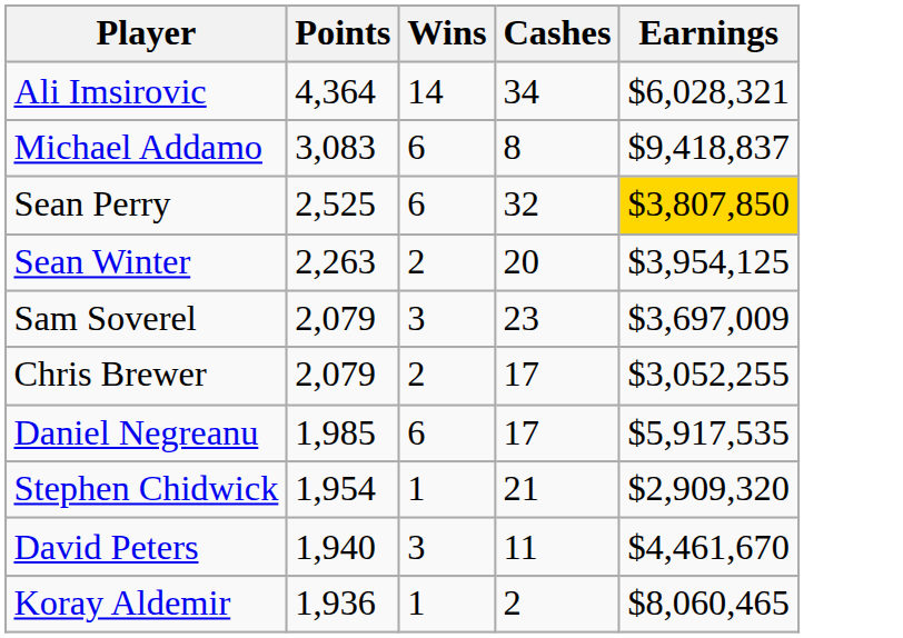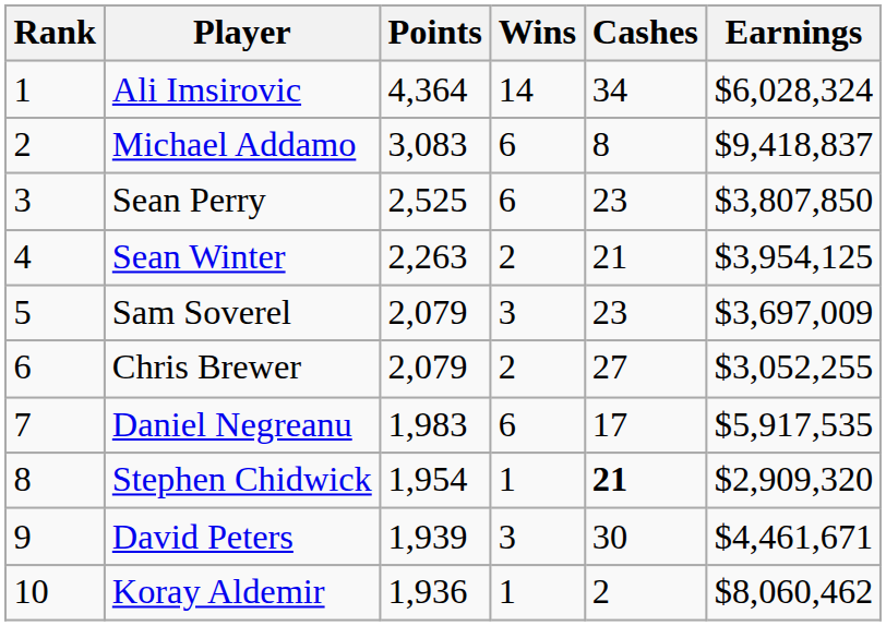+ column: Rank | 1 | 2 | 3 | 4 | 5 | 6 | 7 | 8 | 9 | 10
Ali Imsirovic | Earnings: $6,028,321 -> $6,028,324
Sean Perry | Cashes: 32 -> 23
Sean Perry | Earnings: gold background -> no background
Sean Winter | Cashes: 20 -> 21
Chris Brewer | Cashes: 17 -> 27
Daniel Negreanu | Points: 1,985 -> 1,983
Stephen Chidwick | Cashes: normal -> bold
David Peters | Points: 1,940 -> 1,939
David Peters | Cashes: 11 -> 30
David Peters | Earnings: $4,461,670 -> $4,461,671
Koray Aldemir | Earnings: $8,060,465 -> $8,060,462
